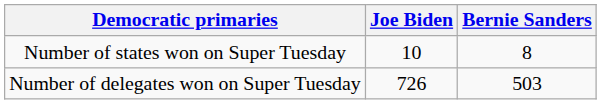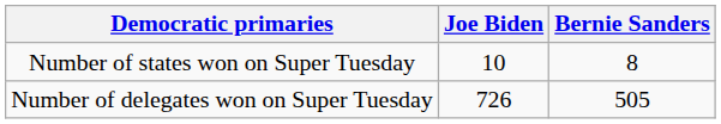Number of delegates won on Super Tuesday | Bernie Sanders: 503 -> 505
